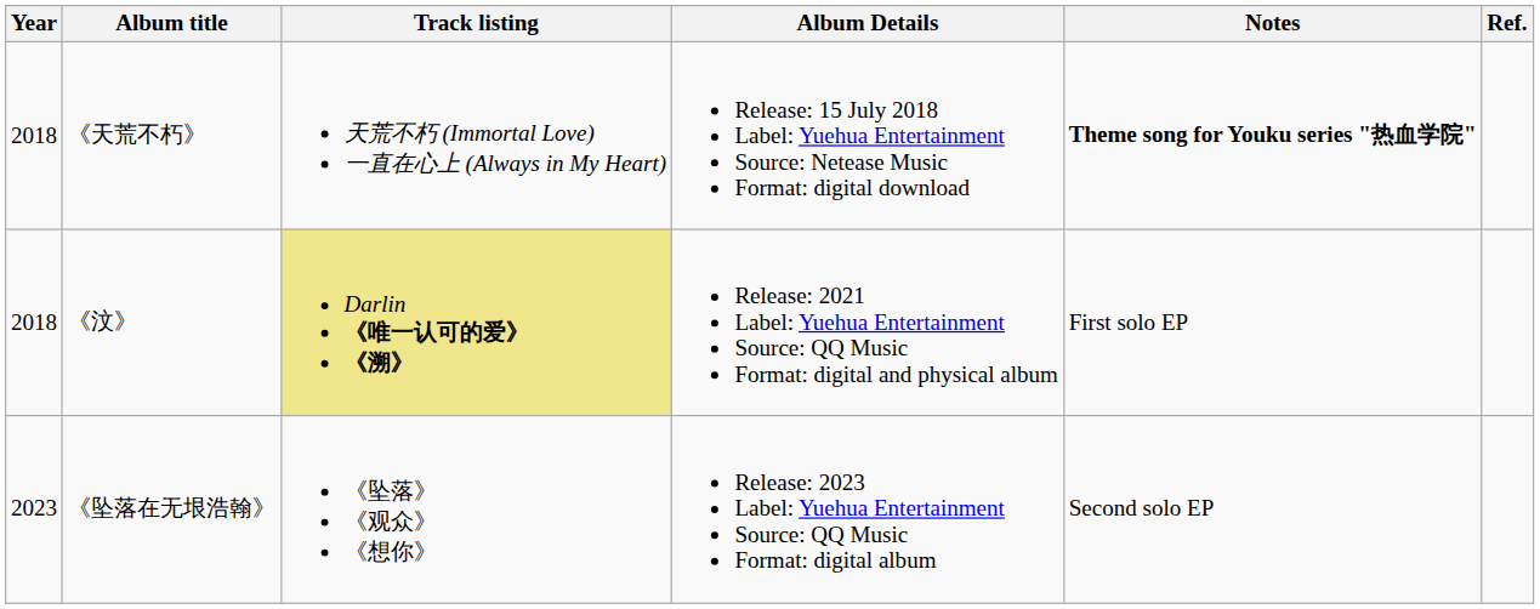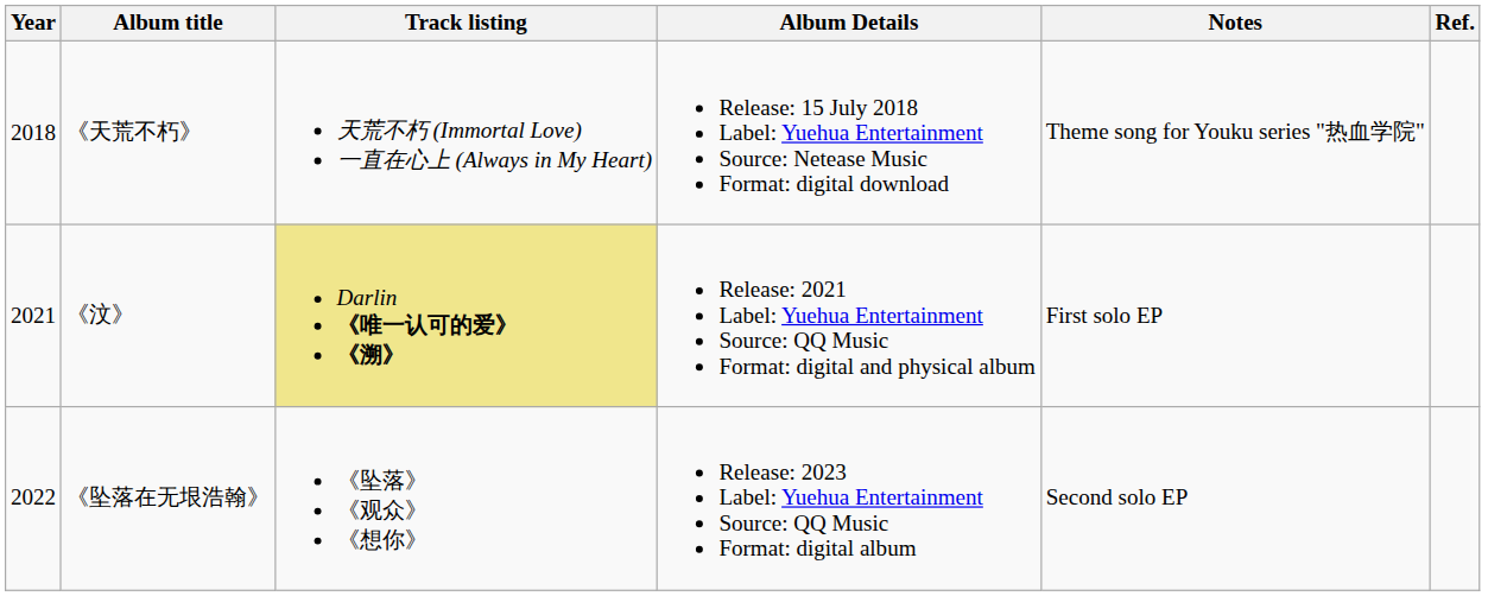《天荒不朽》 | Notes: bold -> normal
《汶》 | Year: 2018 -> 2021
《坠落在无垠浩翰》 | Year: 2023 -> 2022
